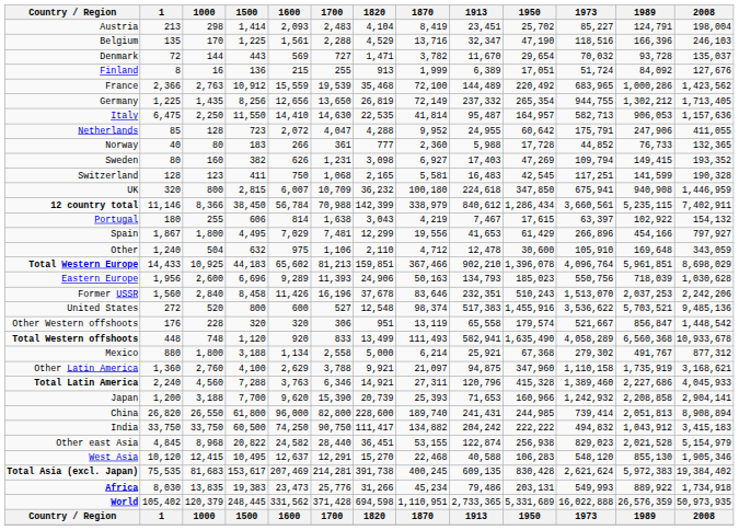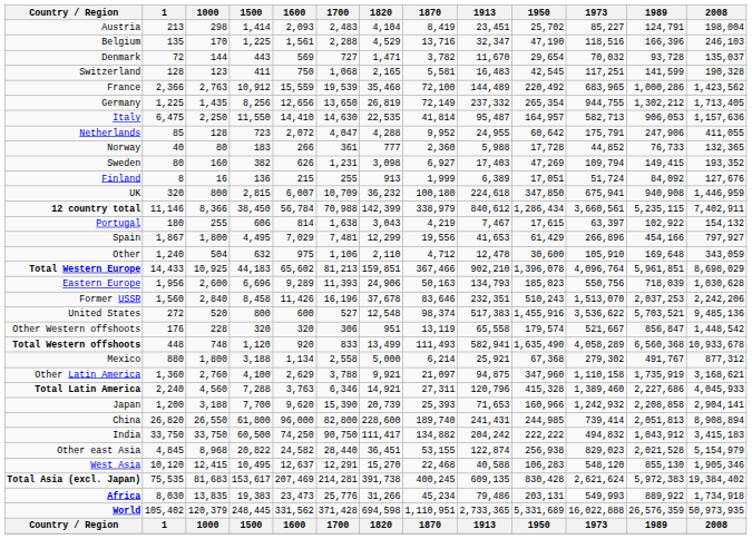rows swapped: Finland <-> Switzerland
